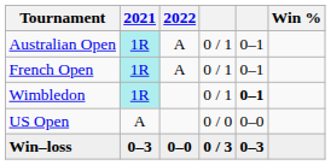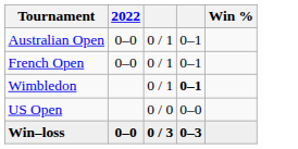- column: 2021 | 1R | 1R | 1R | A | 0–3
Australian Open | 2022: A -> 0–0
French Open | 2022: A -> 0–0
